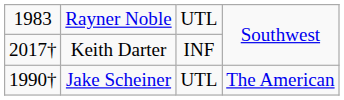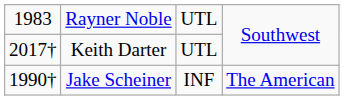Keith Darter | column 3: INF -> UTL
Jake Scheiner | column 3: UTL -> INF
